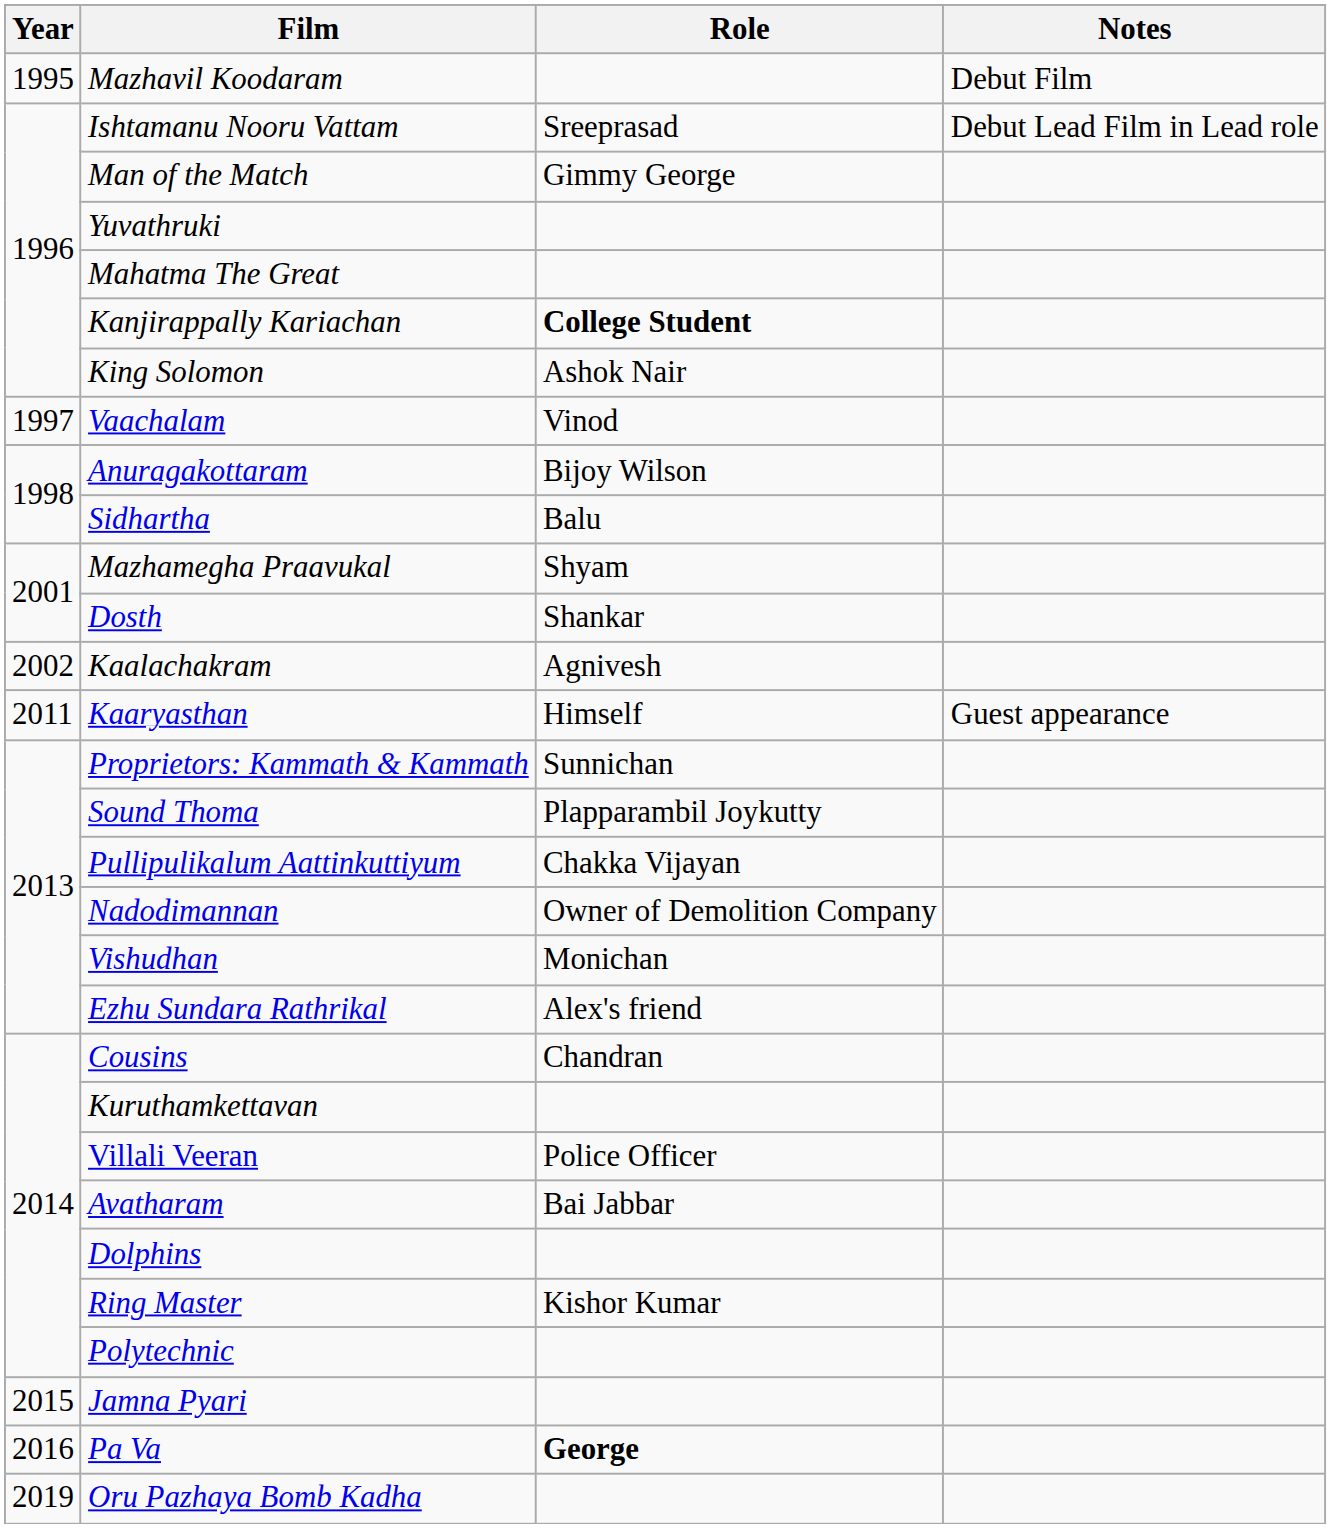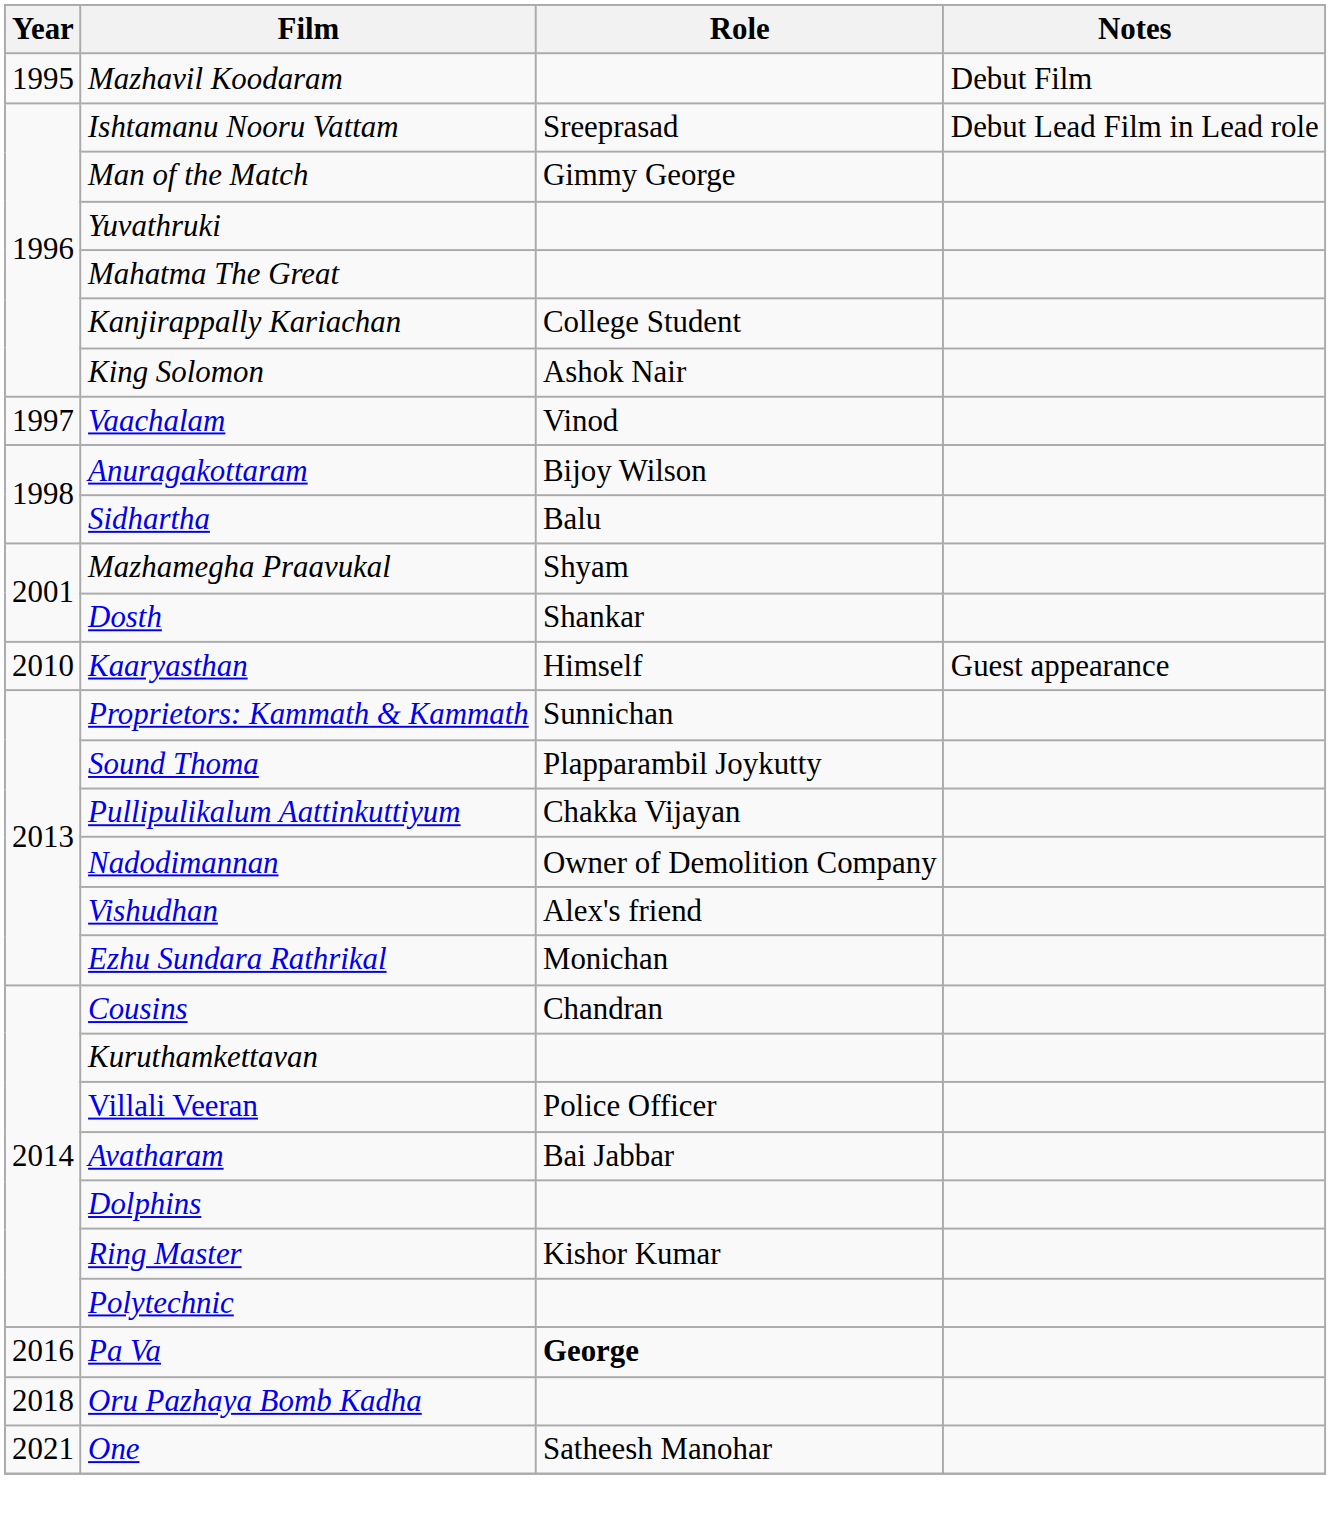Kanjirappally Kariachan | Role: bold -> normal
- row: 2002 | Kaalachakram | Agnivesh
Kaaryasthan | Year: 2011 -> 2010
Vishudhan | Role: Monichan -> Alex's friend
Ezhu Sundara Rathrikal | Role: Alex's friend -> Monichan
- row: 2015 | Jamna Pyari
Oru Pazhaya Bomb Kadha | Year: 2019 -> 2018
+ row: 2021 | One | Satheesh Manohar
